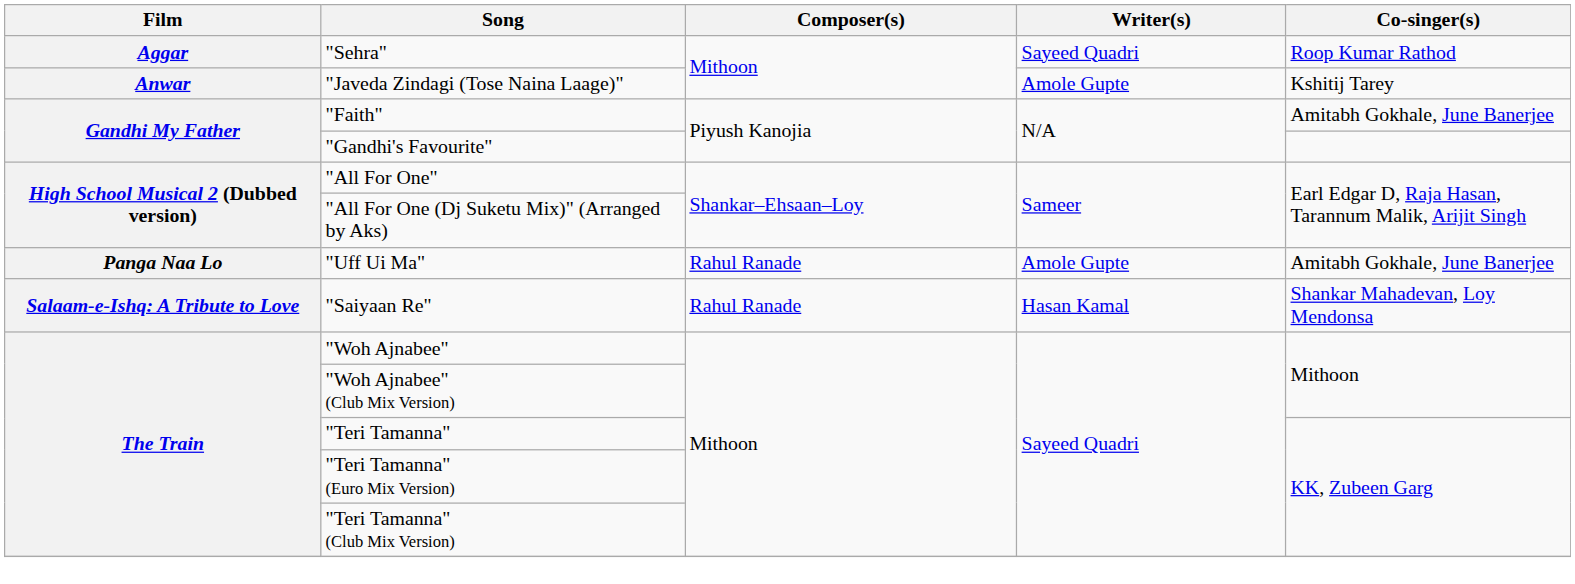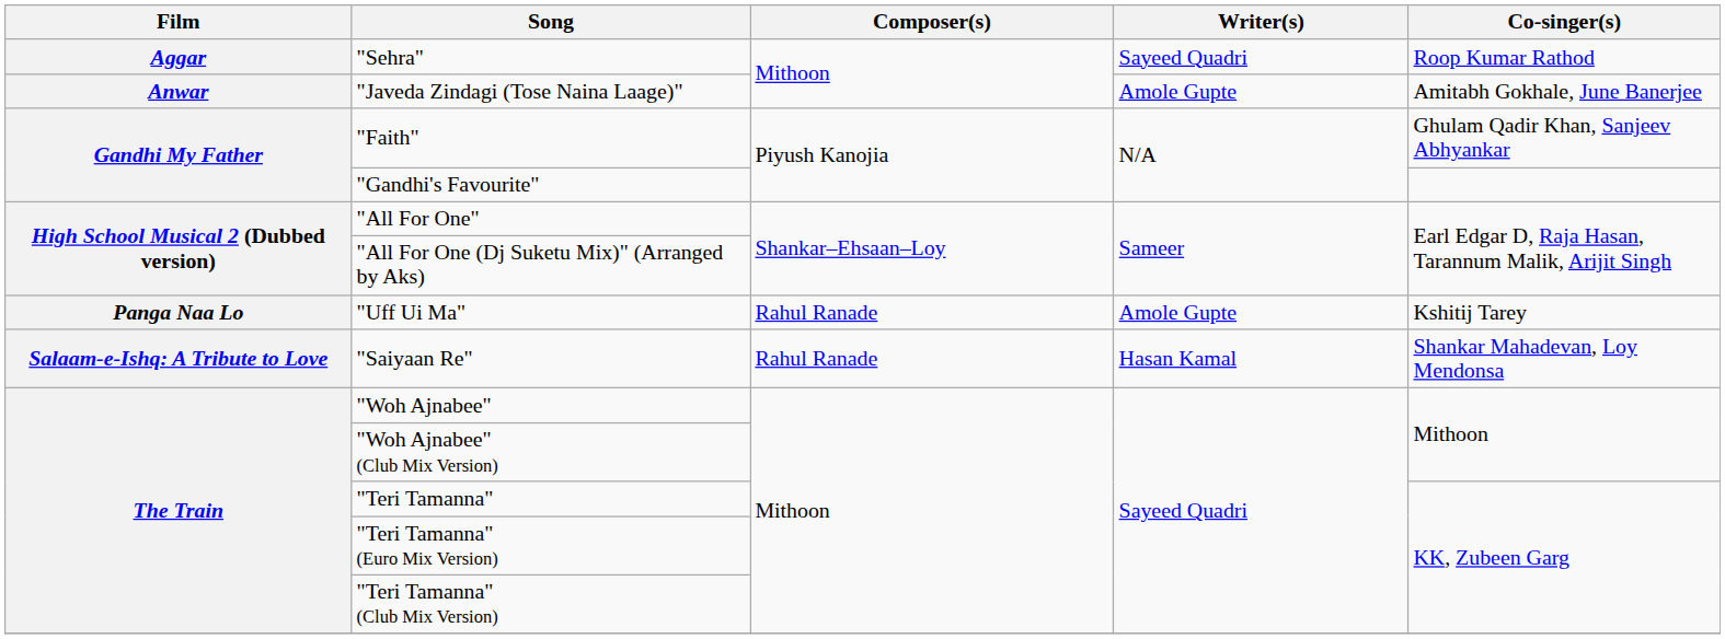"Javeda Zindagi (Tose Naina Laage)" | Co-singer(s): Kshitij Tarey -> Amitabh Gokhale, June Banerjee
"Faith" | Co-singer(s): Amitabh Gokhale, June Banerjee -> Ghulam Qadir Khan, Sanjeev Abhyankar
"Uff Ui Ma" | Co-singer(s): Amitabh Gokhale, June Banerjee -> Kshitij Tarey
